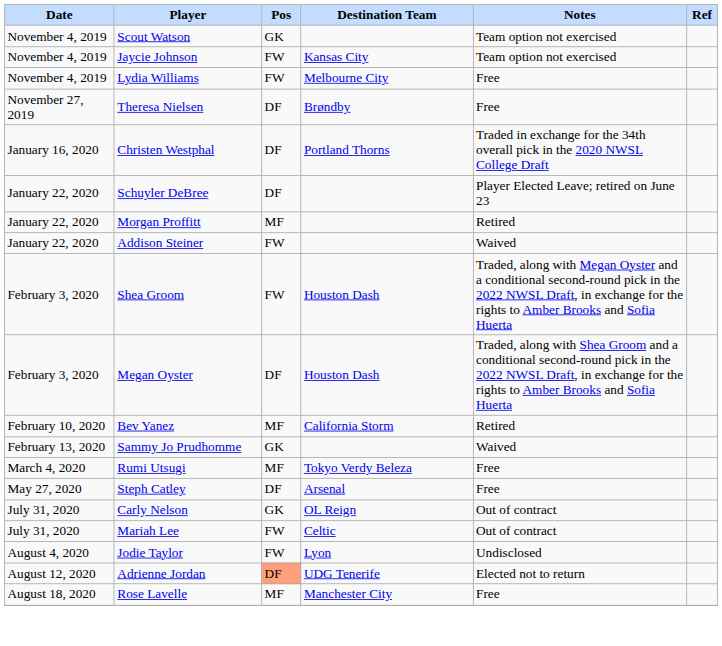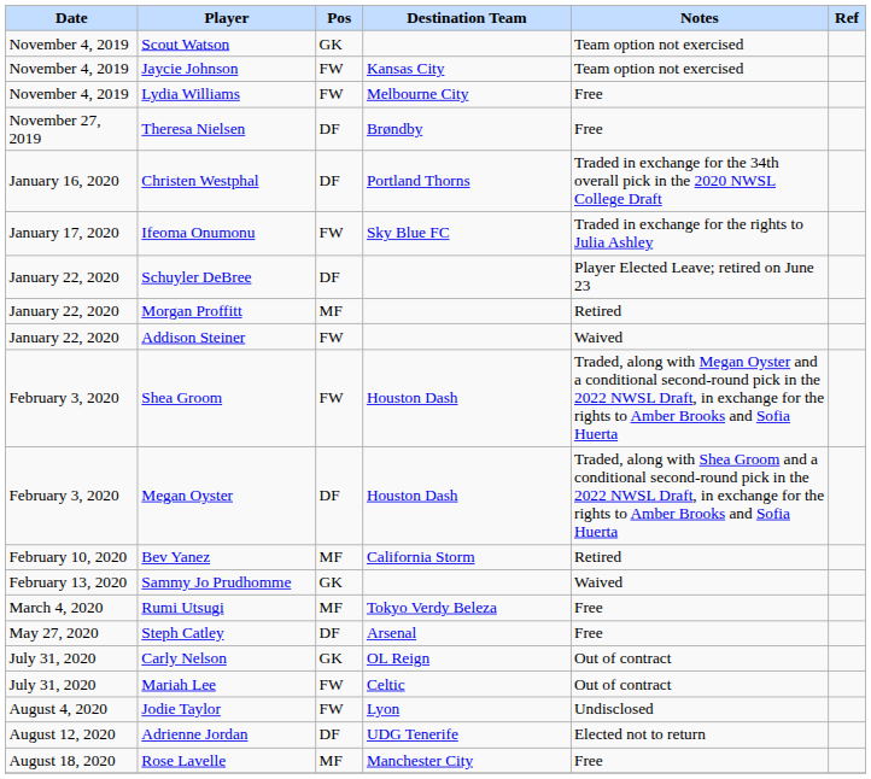+ row: January 17, 2020 | Ifeoma Onumonu | FW | Sky Blue FC | Traded in exchange for the rights to Julia Ashley
Adrienne Jordan | Pos: lightsalmon background -> no background
